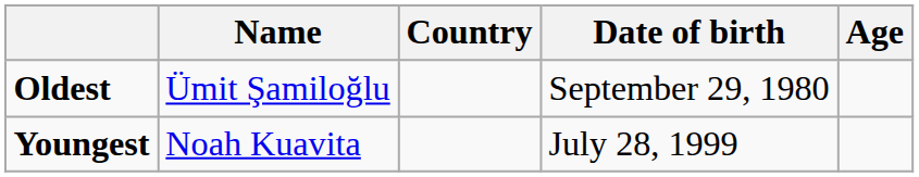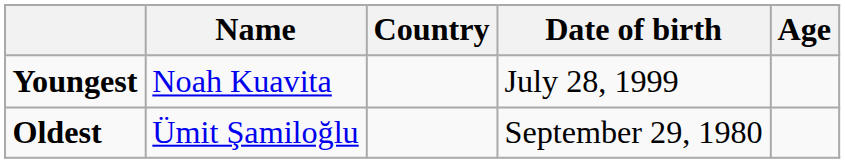rows swapped: Youngest <-> Oldest
